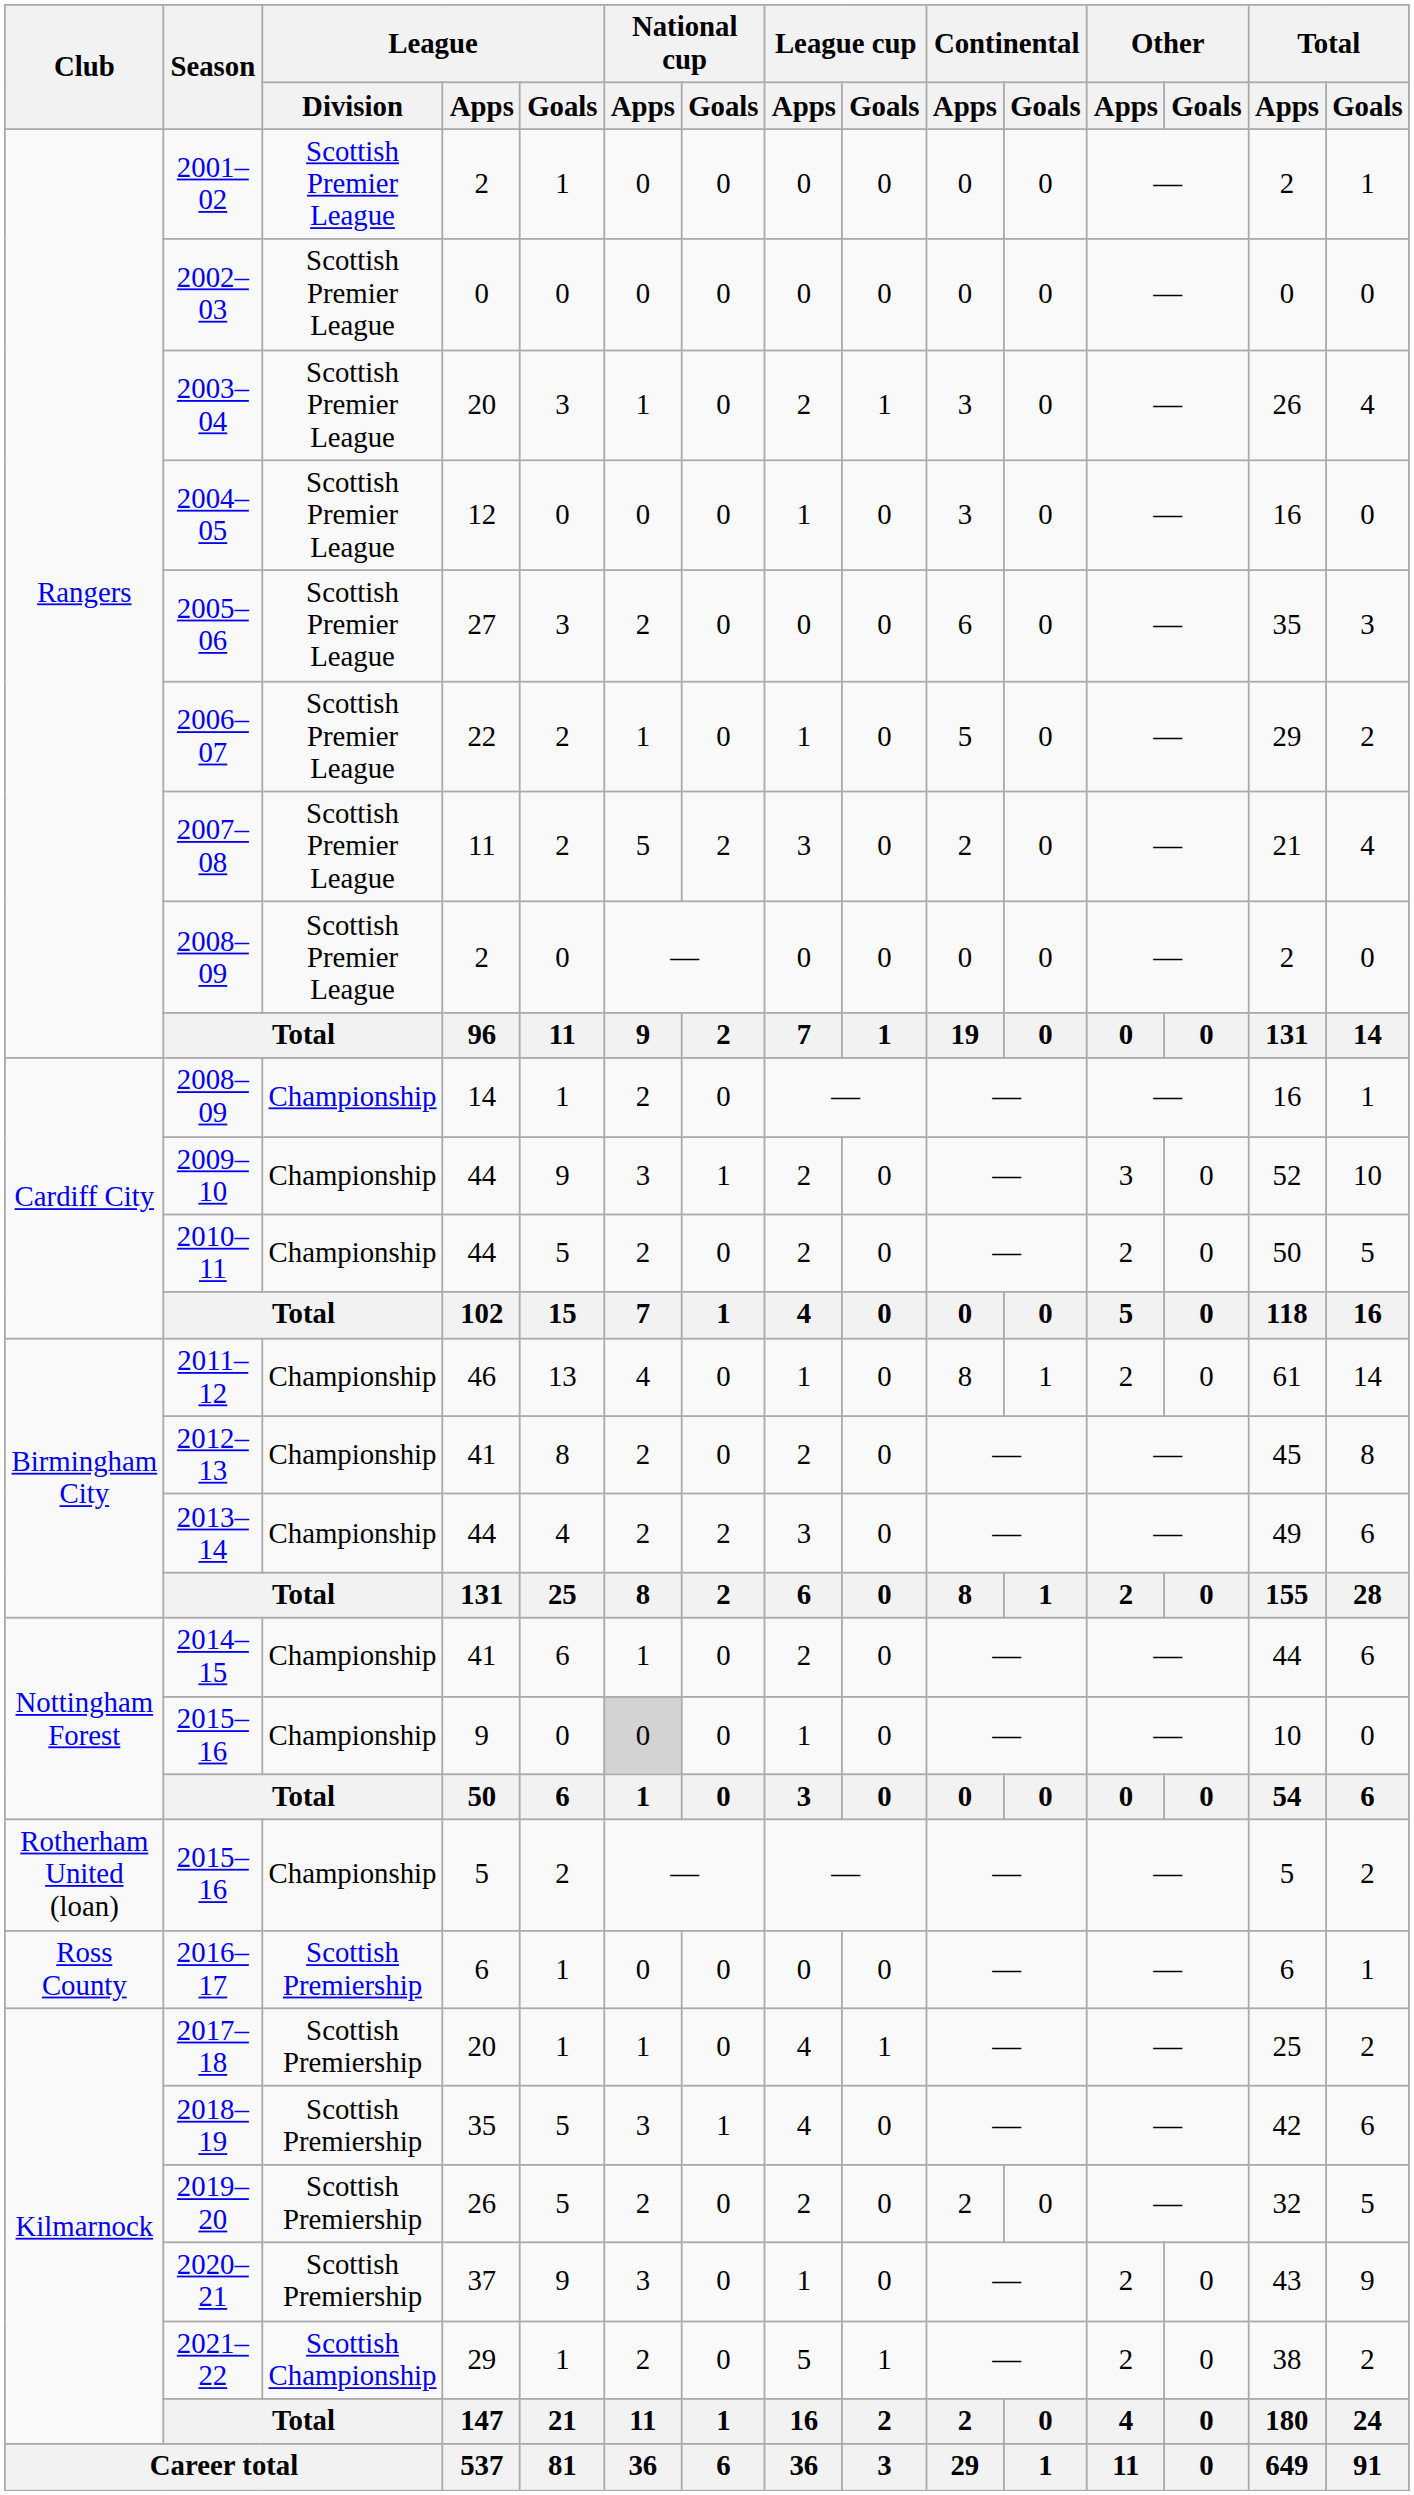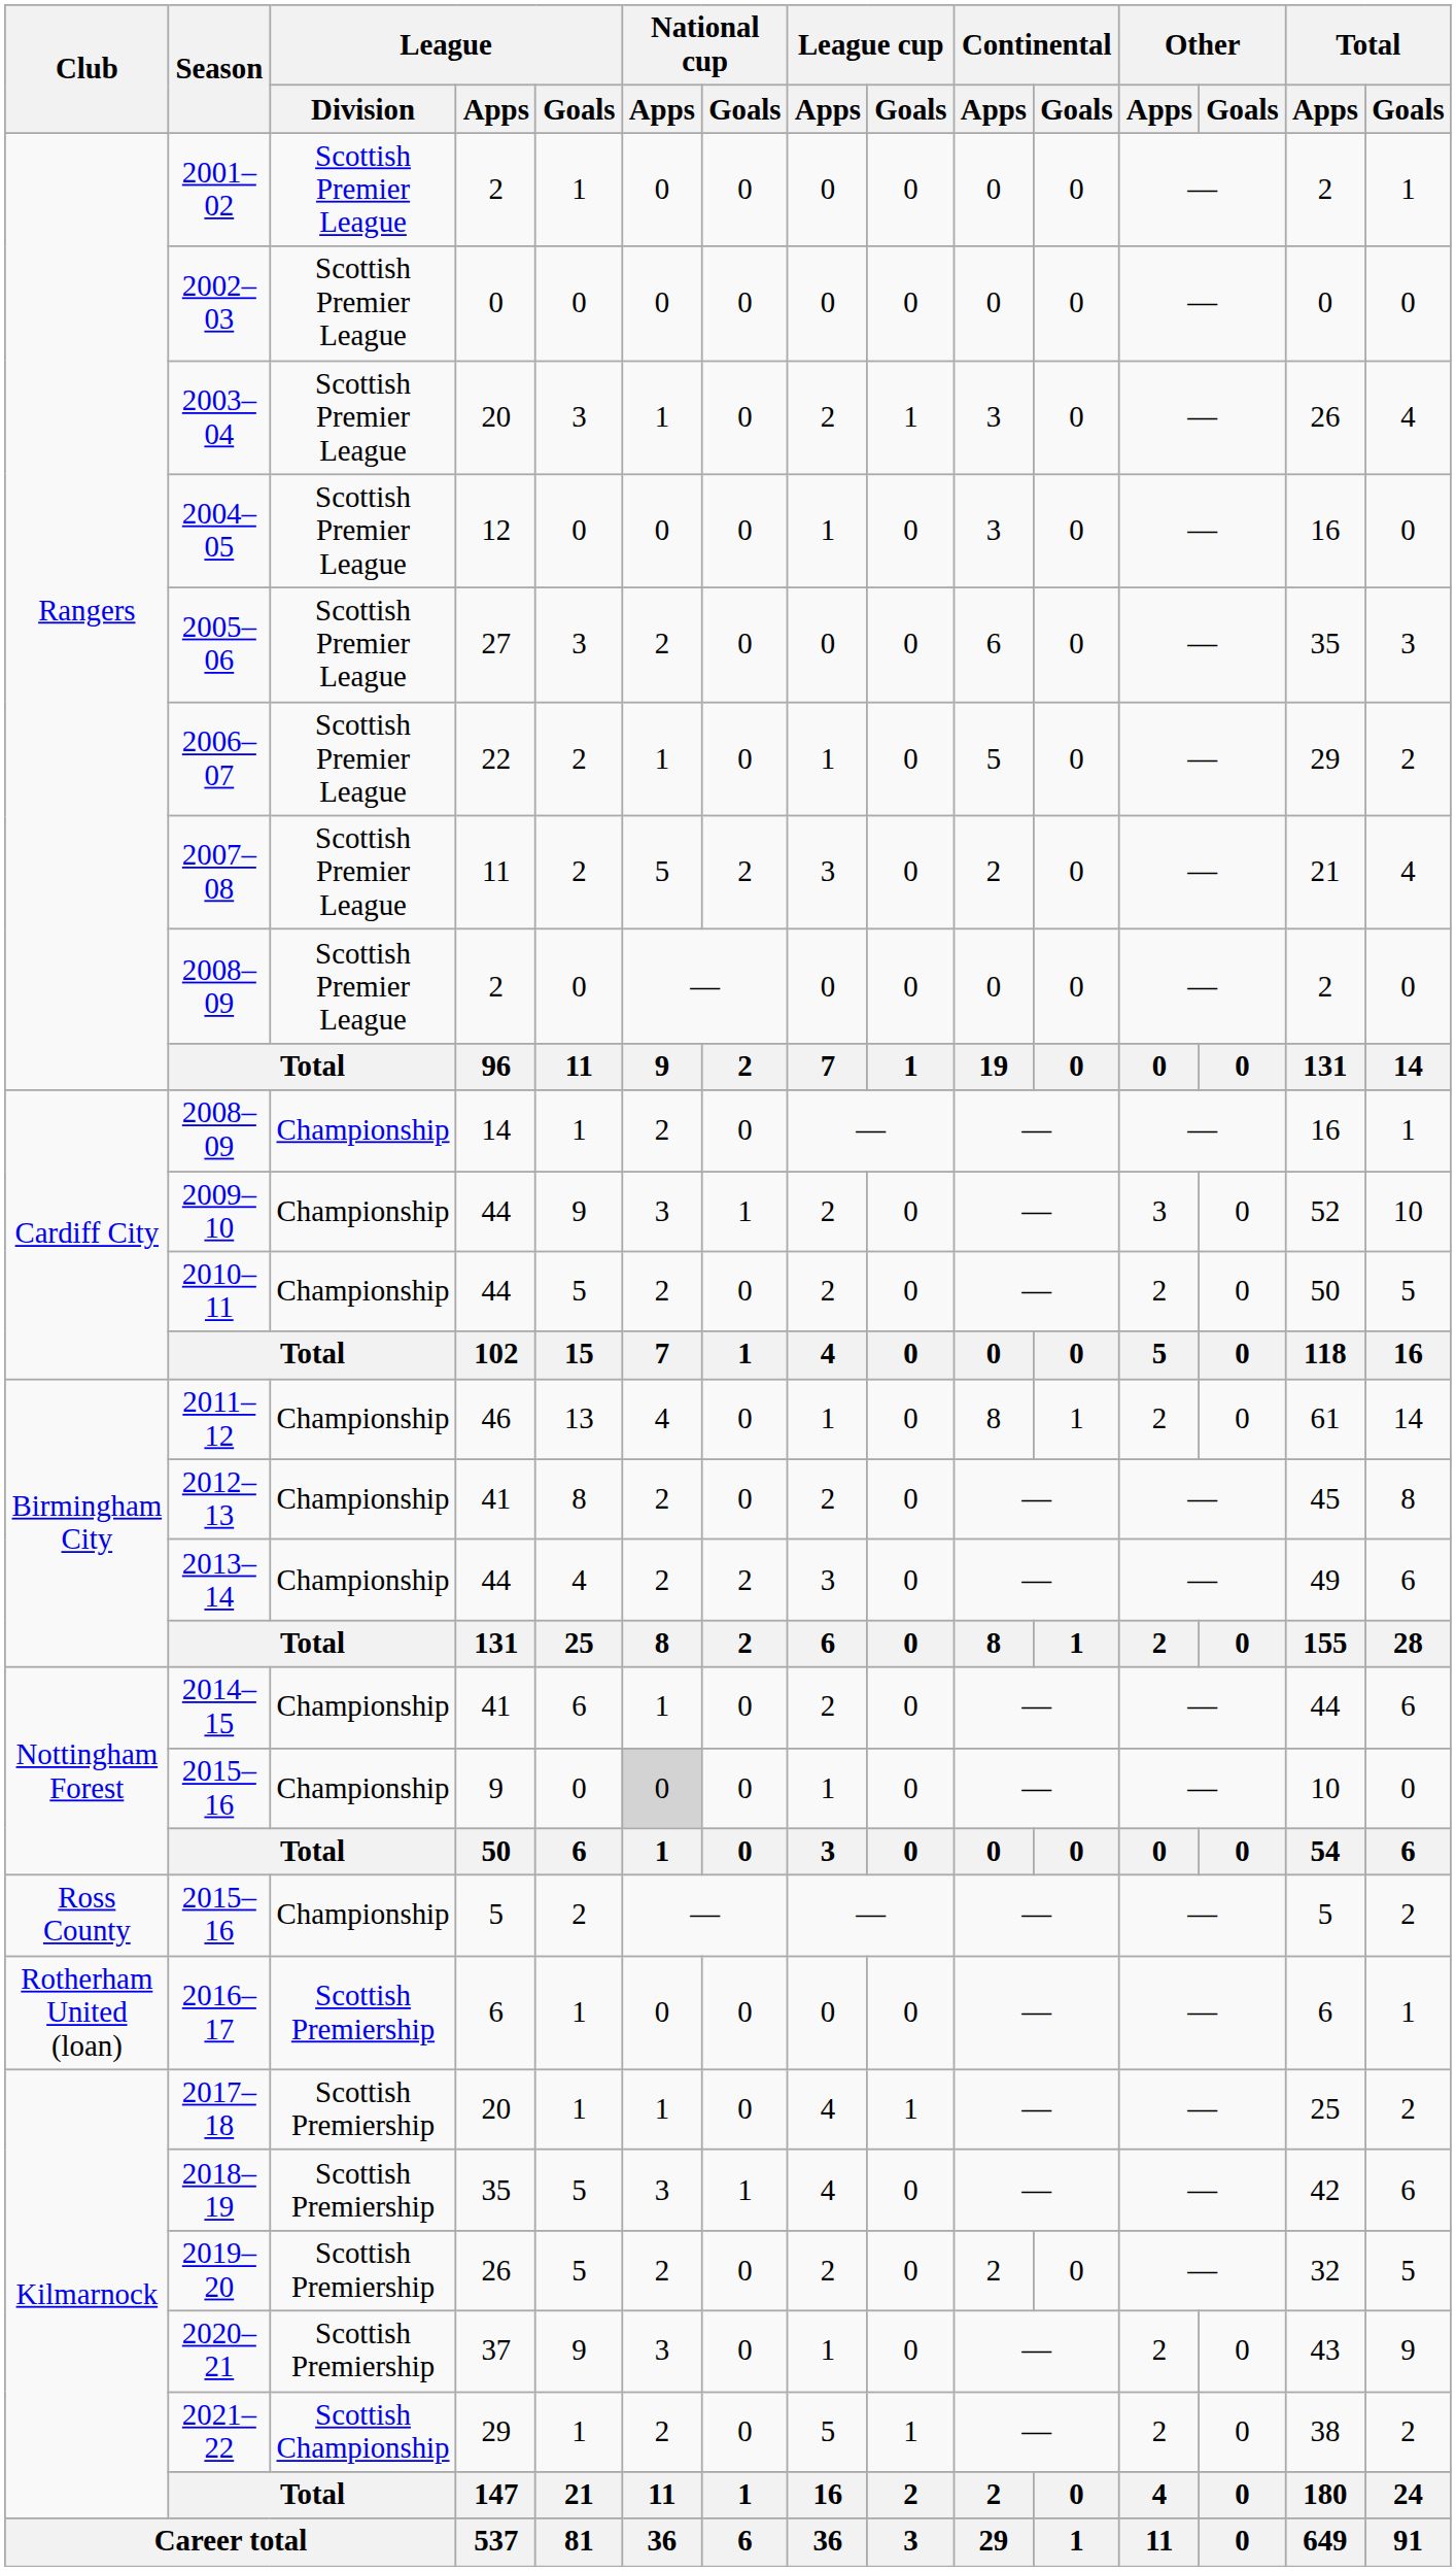2015–16 / 5 | Club: Rotherham United (loan) -> Ross County
2016–17 | Club: Ross County -> Rotherham United (loan)
